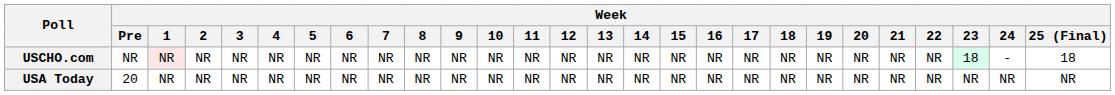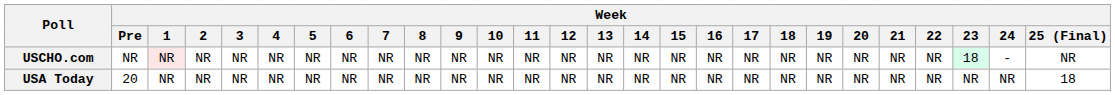USCHO.com | Week / 25 (Final): 18 -> NR
USA Today | Week / 25 (Final): NR -> 18
